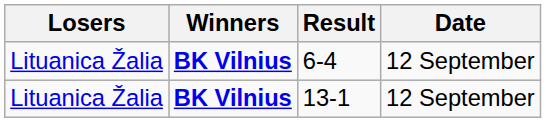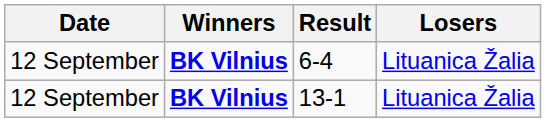columns swapped: Date <-> Losers
